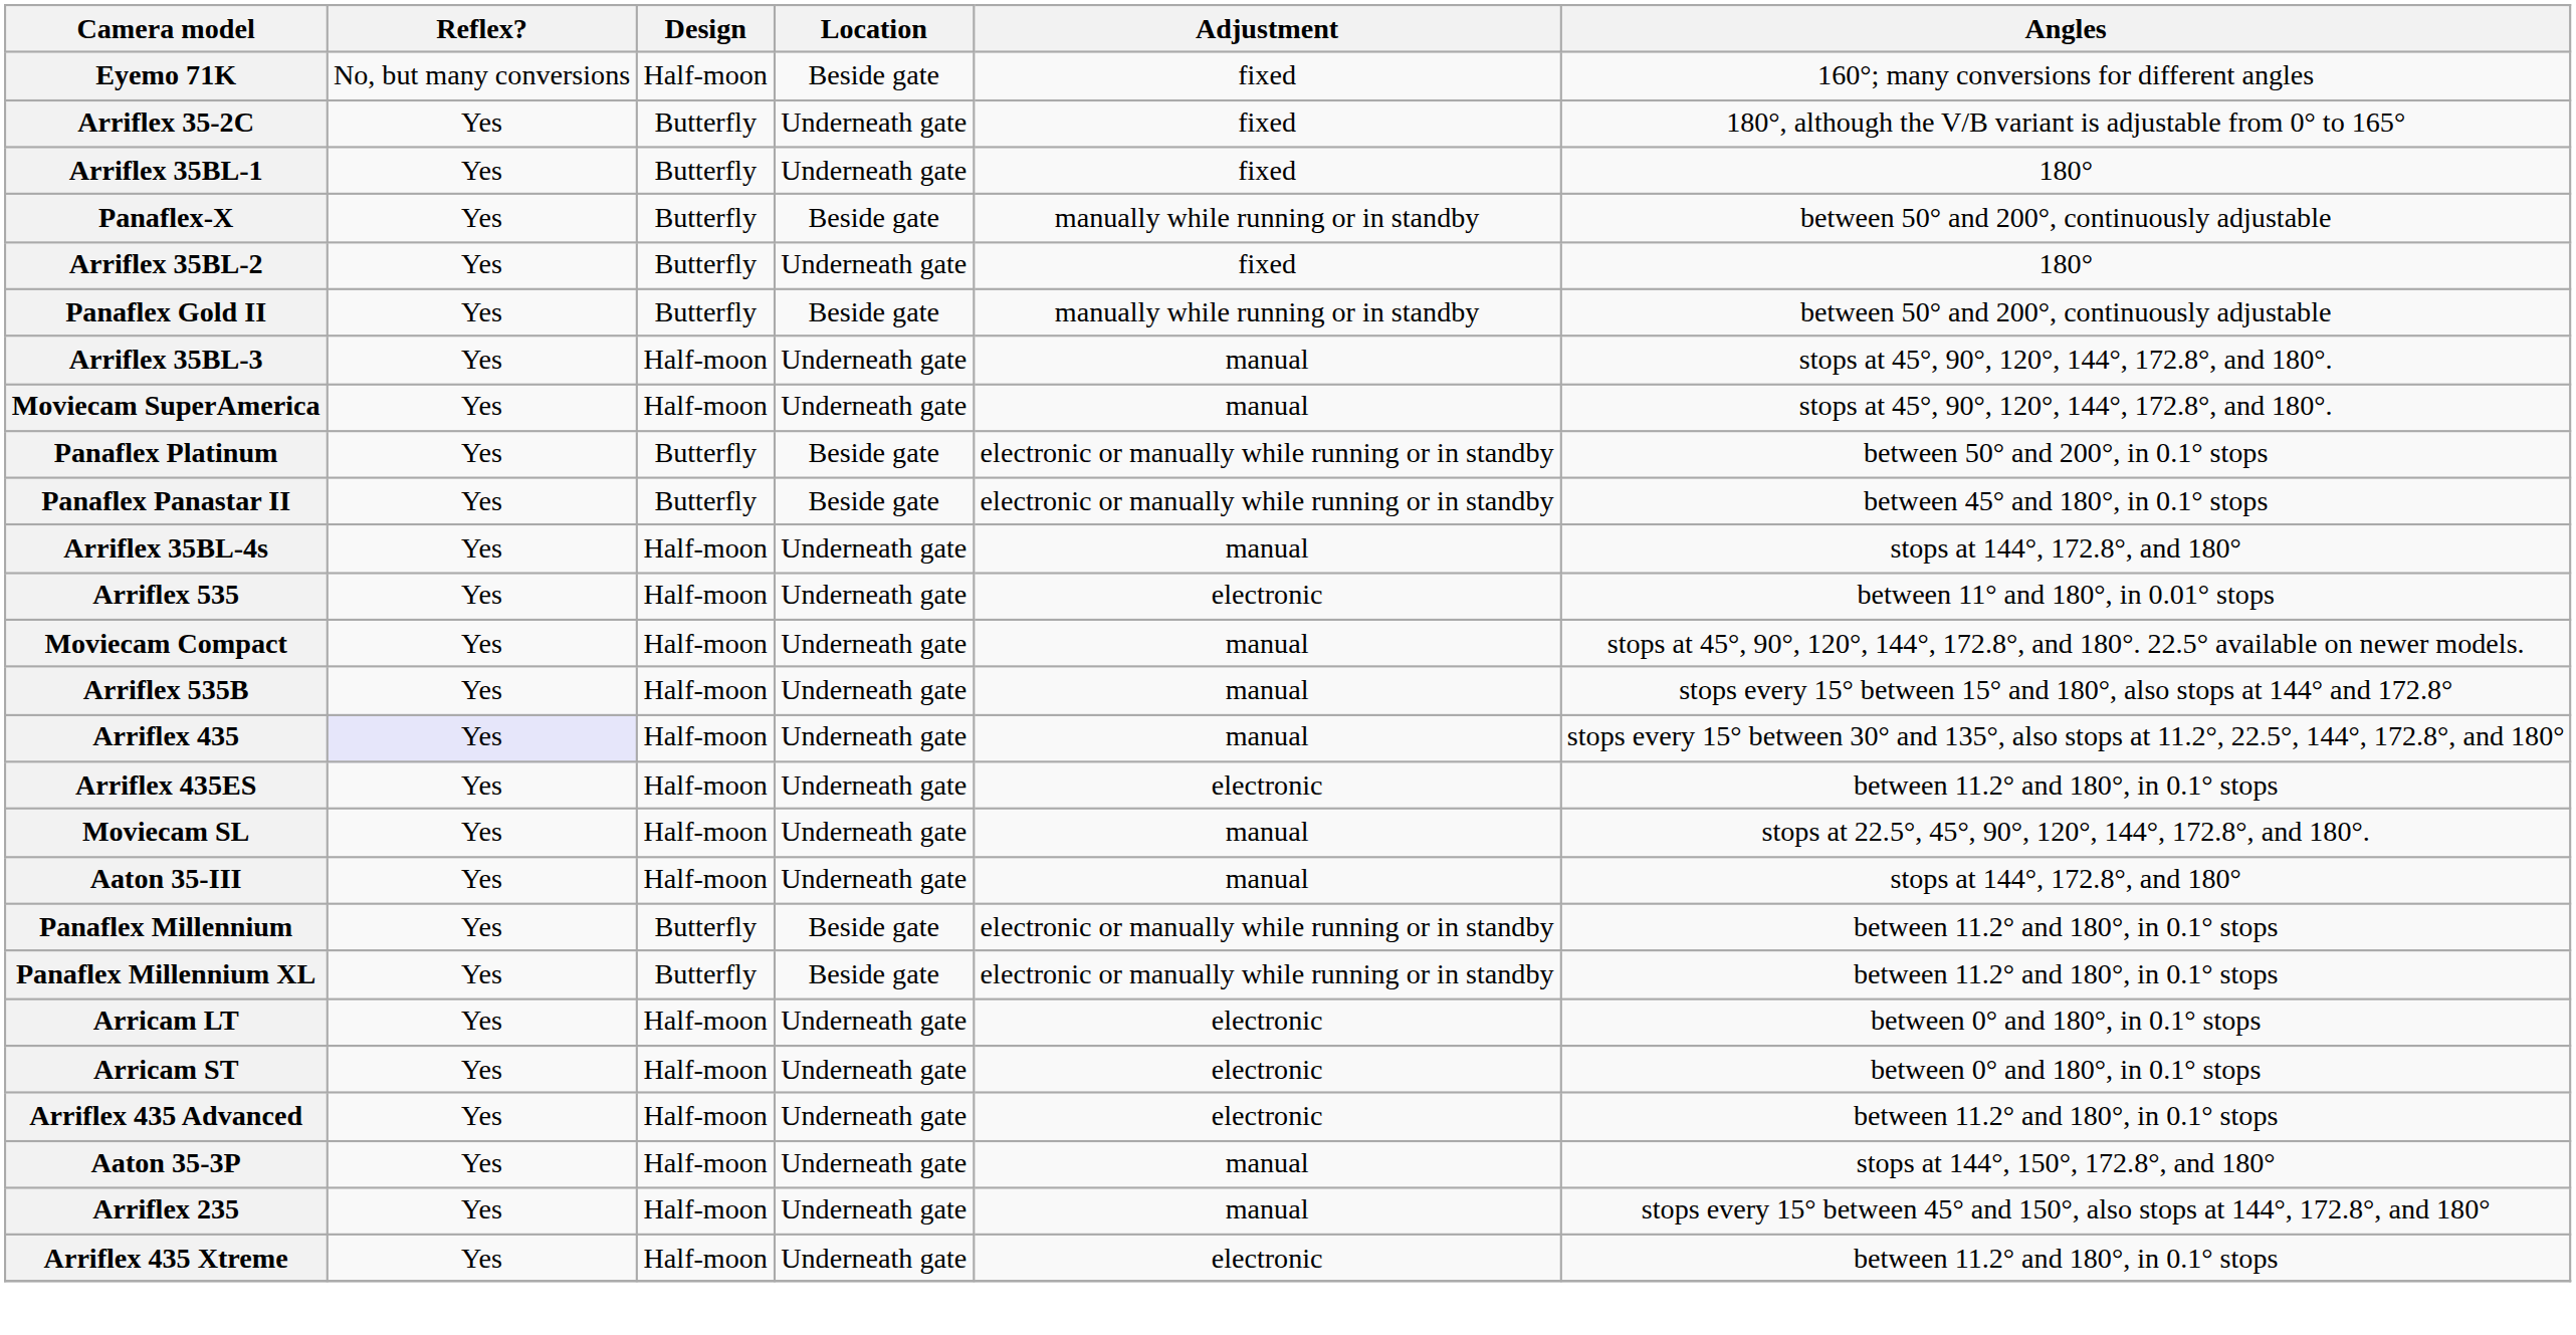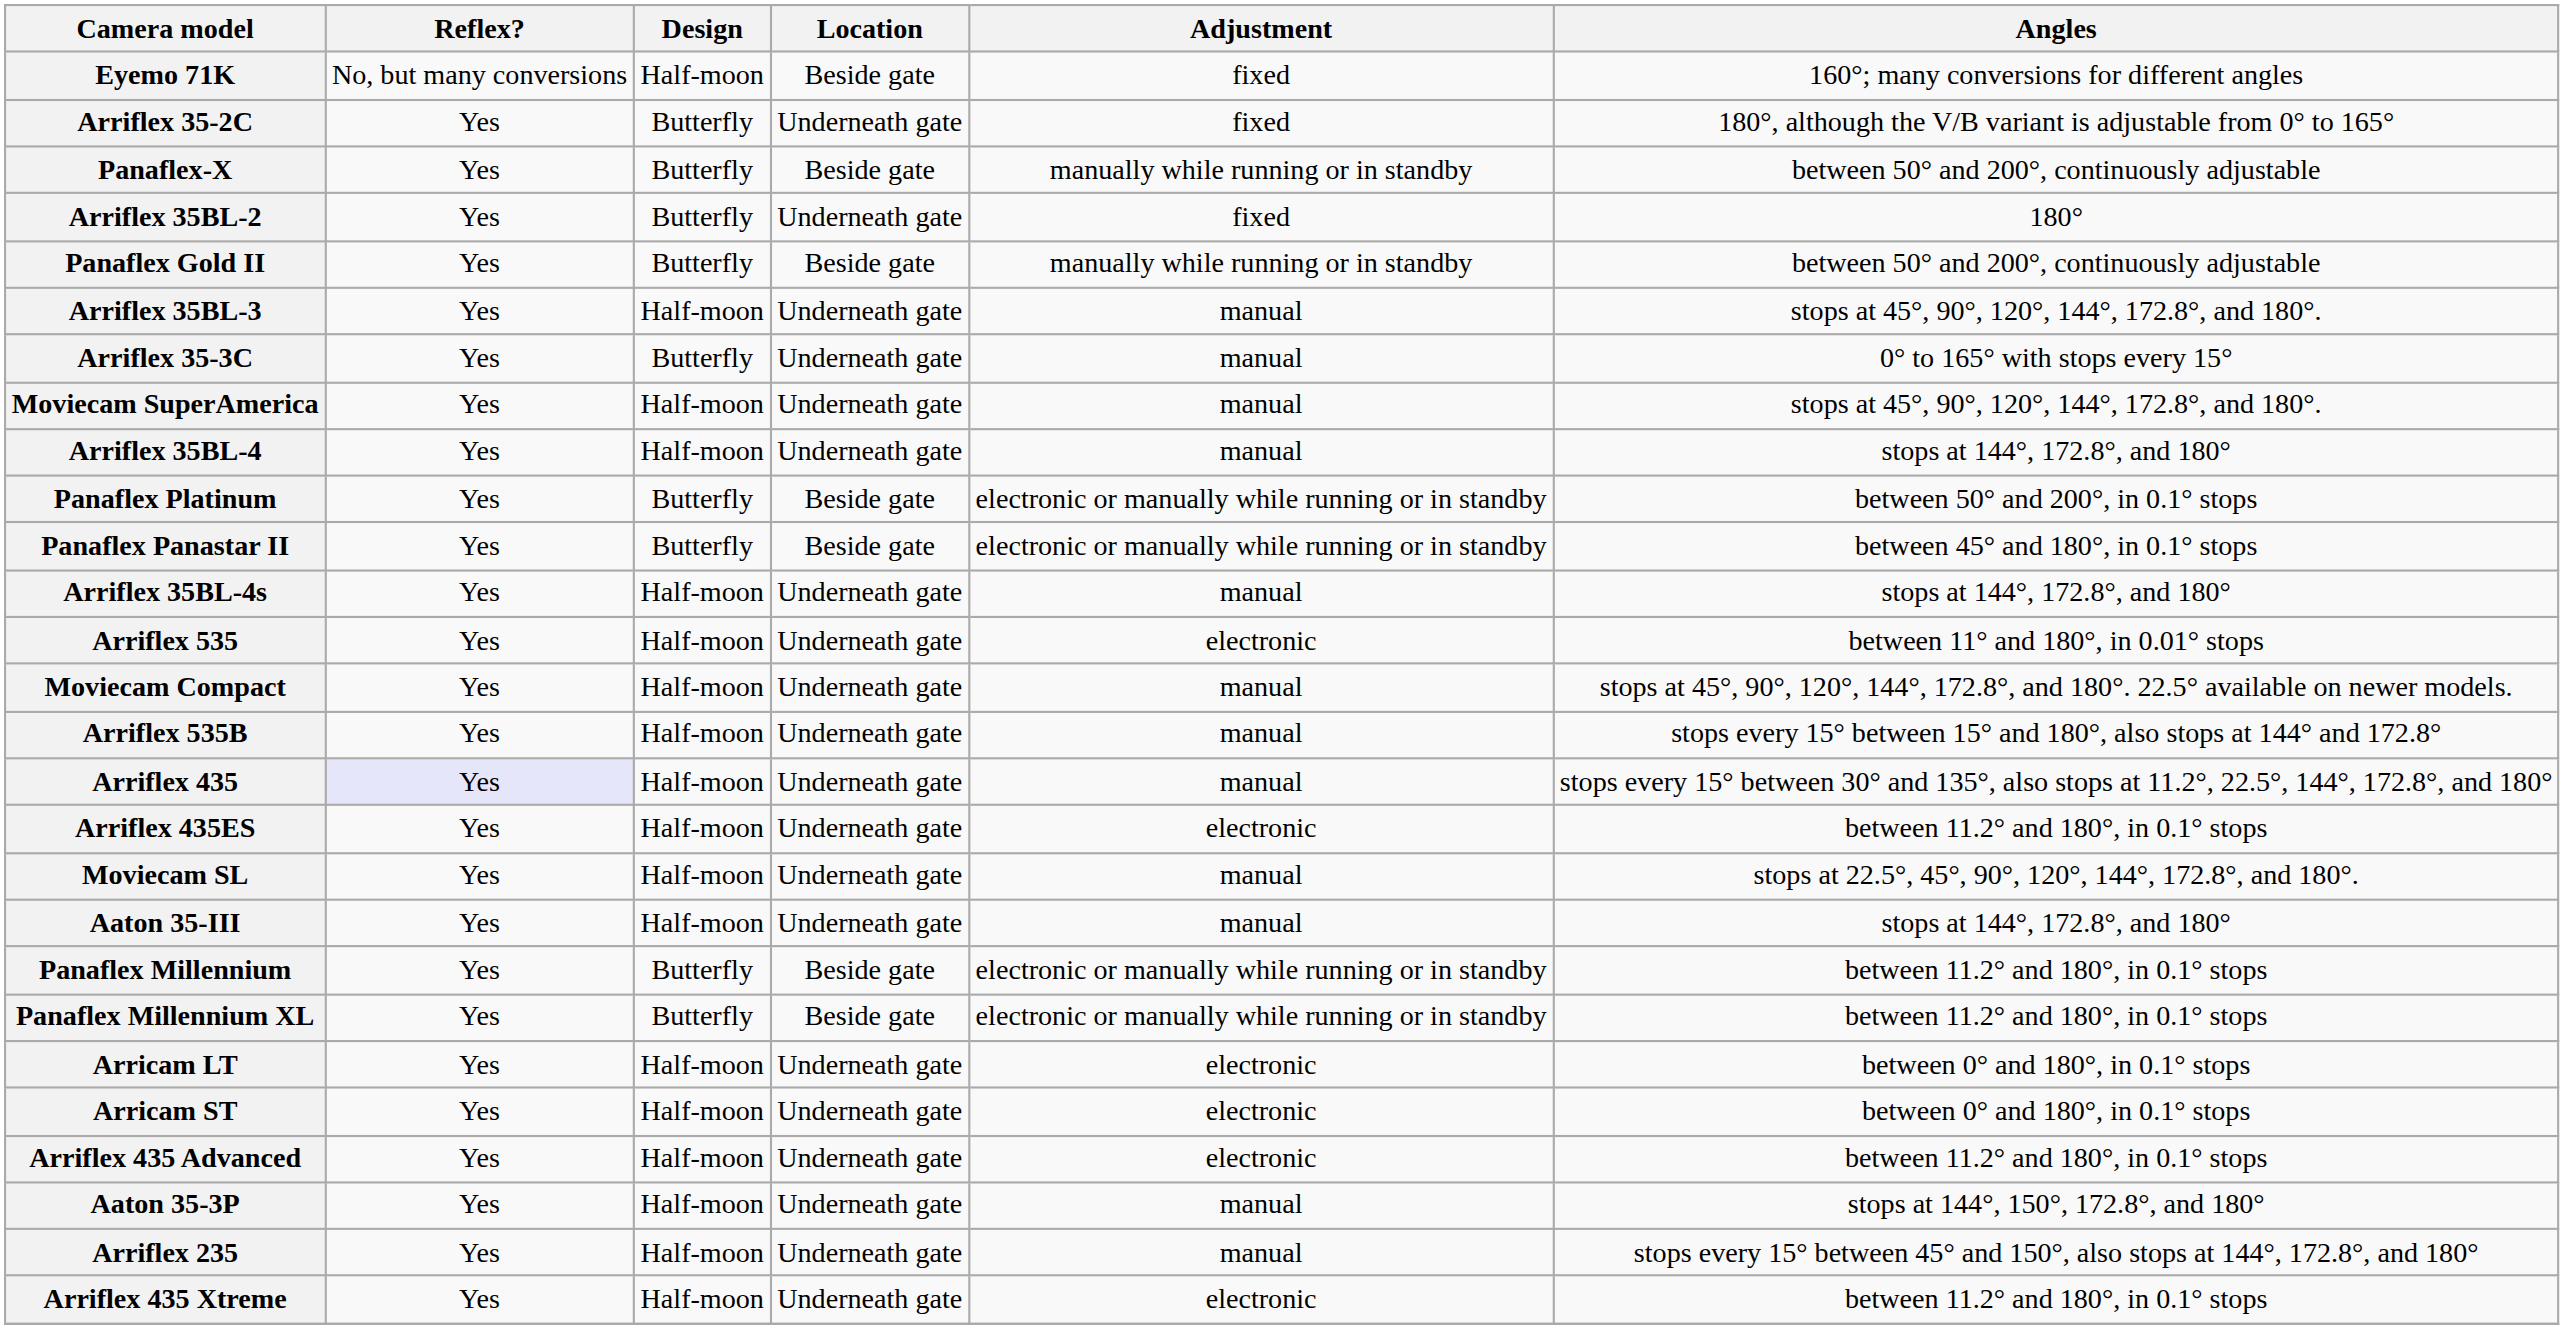- row: Arriflex 35BL-1 | Yes | Butterfly | Underneath gate | fixed | 180°
+ row: Arriflex 35-3C | Yes | Butterfly | Underneath gate | manual | 0° to 165° with stops every 15°
+ row: Arriflex 35BL-4 | Yes | Half-moon | Underneath gate | manual | stops at 144°, 172.8°, and 180°
